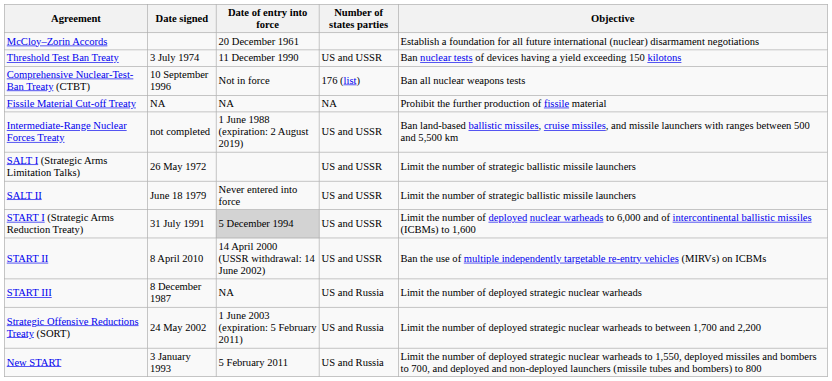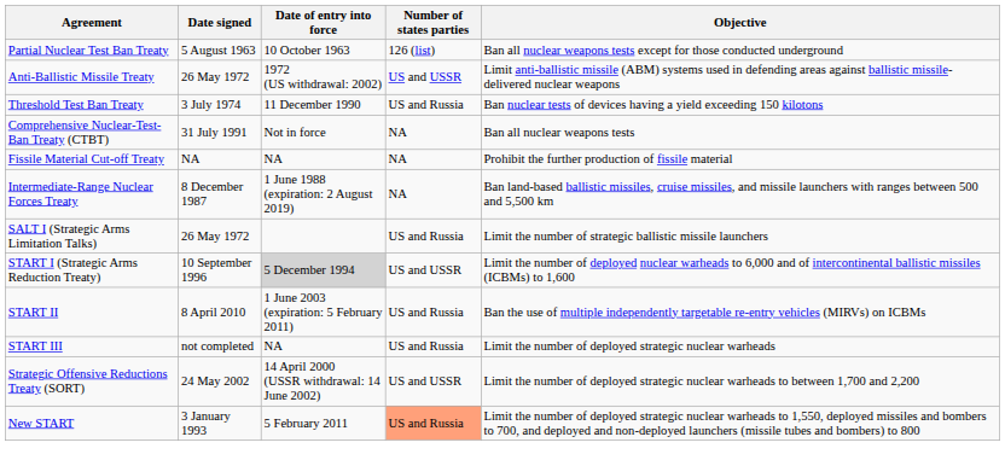- row: McCloy–Zorin Accords | 20 December 1961 | Establish a foundation for all future international (nuclear) disarmament negotiations
+ row: Partial Nuclear Test Ban Treaty | 5 August 1963 | 10 October 1963 | 126 (list) | Ban all nuclear weapons tests except for those conducted underground
+ row: Anti-Ballistic Missile Treaty | 26 May 1972 | 1972 (US withdrawal: 2002) | US and USSR | Limit anti-ballistic missile (ABM) systems used in defending areas against ballistic missile-delivered nuclear weapons
Threshold Test Ban Treaty | Number of states parties: US and USSR -> US and Russia
Comprehensive Nuclear-Test-Ban Treaty (CTBT) | Date signed: 10 September 1996 -> 31 July 1991
Comprehensive Nuclear-Test-Ban Treaty (CTBT) | Number of states parties: 176 (list) -> NA
Intermediate-Range Nuclear Forces Treaty | Date signed: not completed -> 8 December 1987
Intermediate-Range Nuclear Forces Treaty | Number of states parties: US and USSR -> NA
SALT I (Strategic Arms Limitation Talks) | Number of states parties: US and USSR -> US and Russia
- row: SALT II | June 18 1979 | Never entered into force | US and USSR | Limit the number of strategic ballistic missile launchers
START I (Strategic Arms Reduction Treaty) | Date signed: 31 July 1991 -> 10 September 1996
START II | Date of entry into force: 14 April 2000 (USSR withdrawal: 14 June 2002) -> 1 June 2003 (expiration: 5 February 2011)
START II | Number of states parties: US and USSR -> US and Russia
START III | Date signed: 8 December 1987 -> not completed
Strategic Offensive Reductions Treaty (SORT) | Date of entry into force: 1 June 2003 (expiration: 5 February 2011) -> 14 April 2000 (USSR withdrawal: 14 June 2002)
Strategic Offensive Reductions Treaty (SORT) | Number of states parties: US and Russia -> US and USSR
New START | Number of states parties: no background -> lightsalmon background
